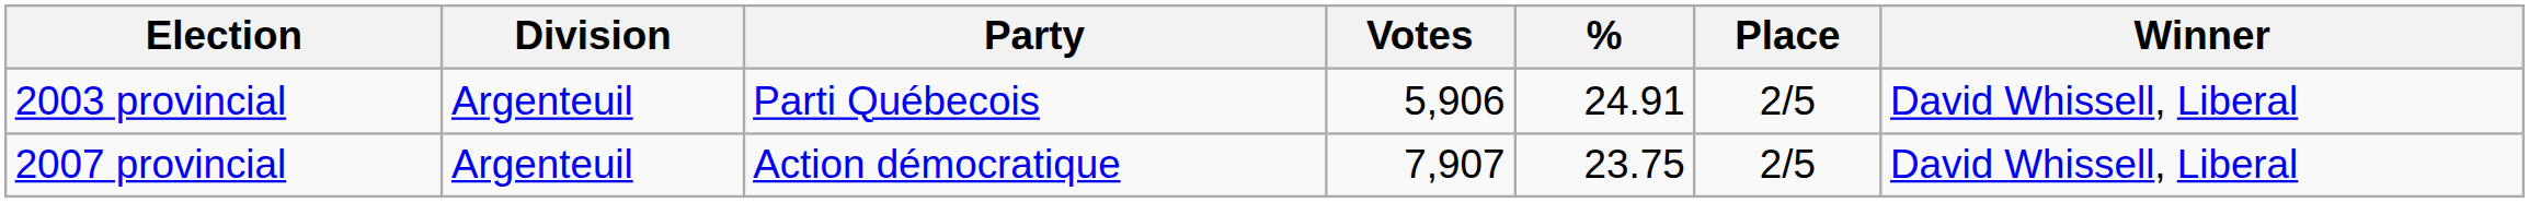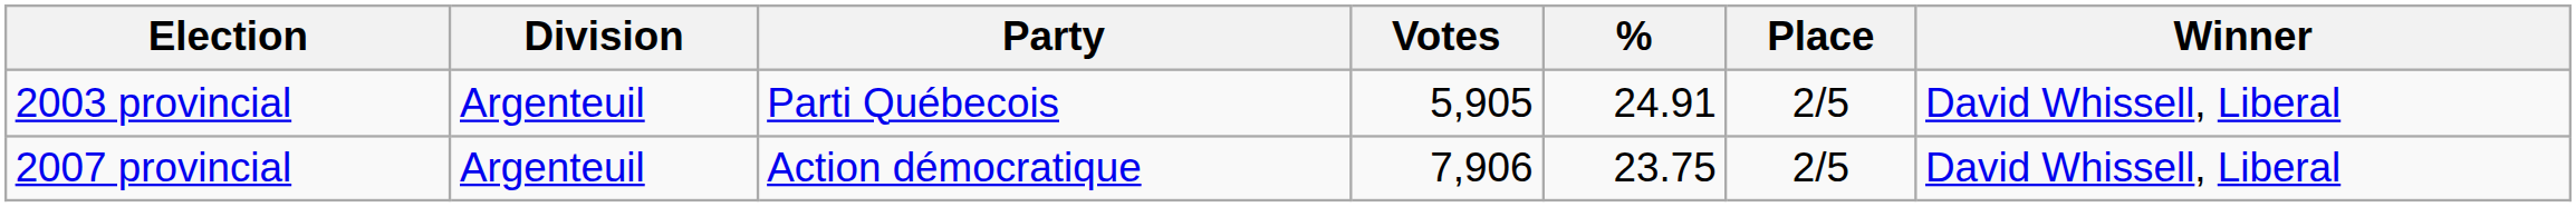2003 provincial | Votes: 5,906 -> 5,905
2007 provincial | Votes: 7,907 -> 7,906
